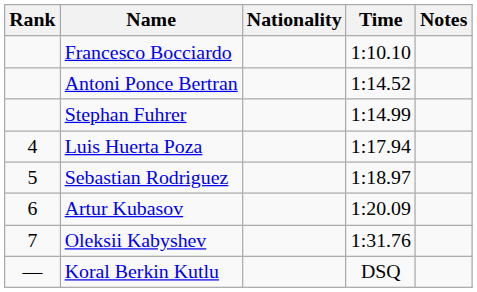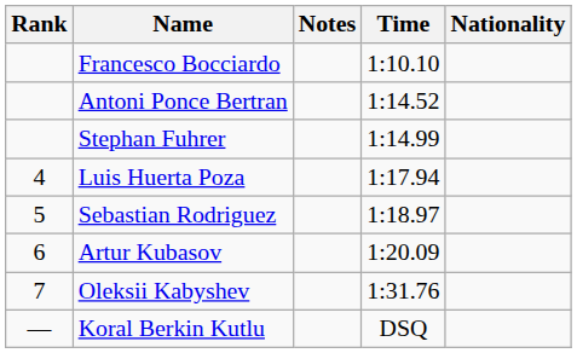columns swapped: Nationality <-> Notes
